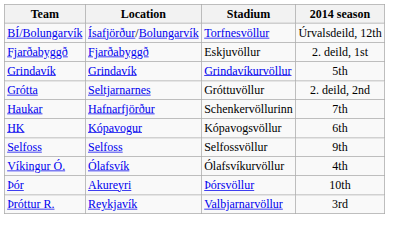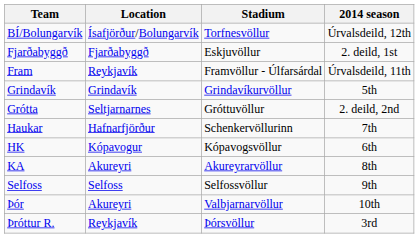+ row: Fram | Reykjavík | Framvöllur - Úlfarsárdal | Úrvalsdeild, 11th
+ row: KA | Akureyri | Akureyrarvöllur | 8th
- row: Víkingur Ó. | Ólafsvík | Ólafsvíkurvöllur | 4th
Þór | Stadium: Þórsvöllur -> Valbjarnarvöllur
Þróttur R. | Stadium: Valbjarnarvöllur -> Þórsvöllur
